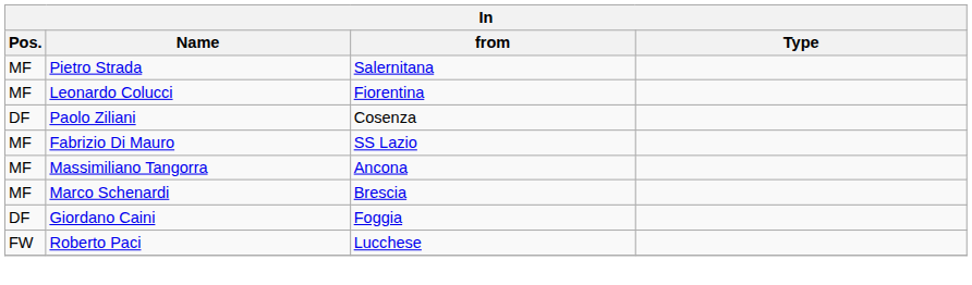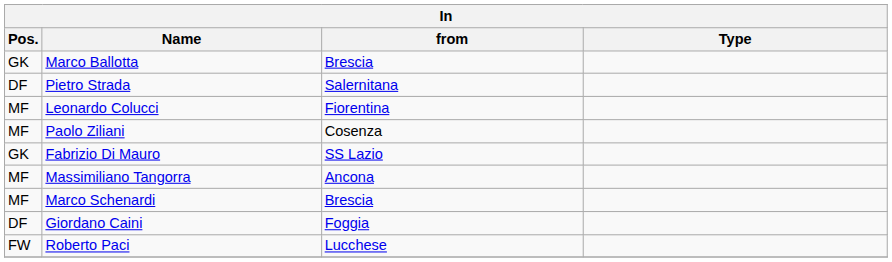+ row: GK | Marco Ballotta | Brescia
Pietro Strada | Pos.: MF -> DF
Paolo Ziliani | Pos.: DF -> MF
Fabrizio Di Mauro | Pos.: MF -> GK
